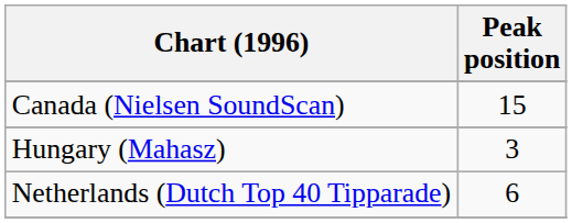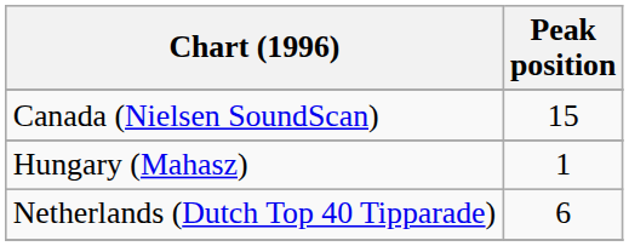Hungary (Mahasz) | Peak position: 3 -> 1
